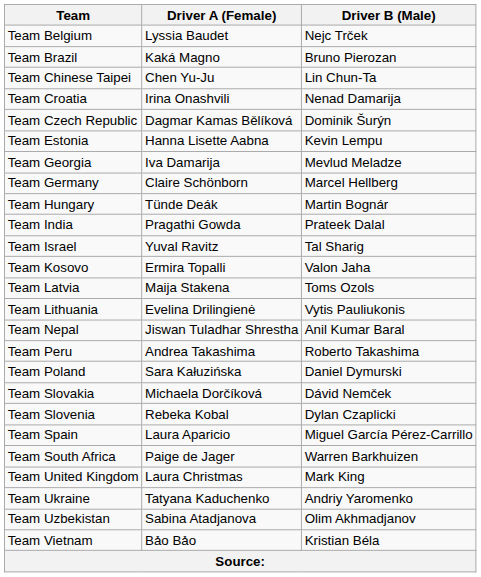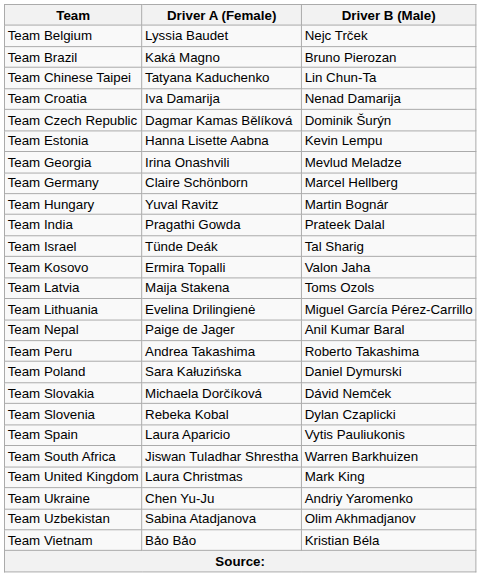Team Chinese Taipei | Driver A (Female): Chen Yu-Ju -> Tatyana Kaduchenko
Team Croatia | Driver A (Female): Irina Onashvili -> Iva Damarija
Team Georgia | Driver A (Female): Iva Damarija -> Irina Onashvili
Team Hungary | Driver A (Female): Tünde Deák -> Yuval Ravitz
Team Israel | Driver A (Female): Yuval Ravitz -> Tünde Deák
Team Lithuania | Driver B (Male): Vytis Pauliukonis -> Miguel García Pérez-Carrillo
Team Nepal | Driver A (Female): Jiswan Tuladhar Shrestha -> Paige de Jager
Team Spain | Driver B (Male): Miguel García Pérez-Carrillo -> Vytis Pauliukonis
Team South Africa | Driver A (Female): Paige de Jager -> Jiswan Tuladhar Shrestha
Team Ukraine | Driver A (Female): Tatyana Kaduchenko -> Chen Yu-Ju
